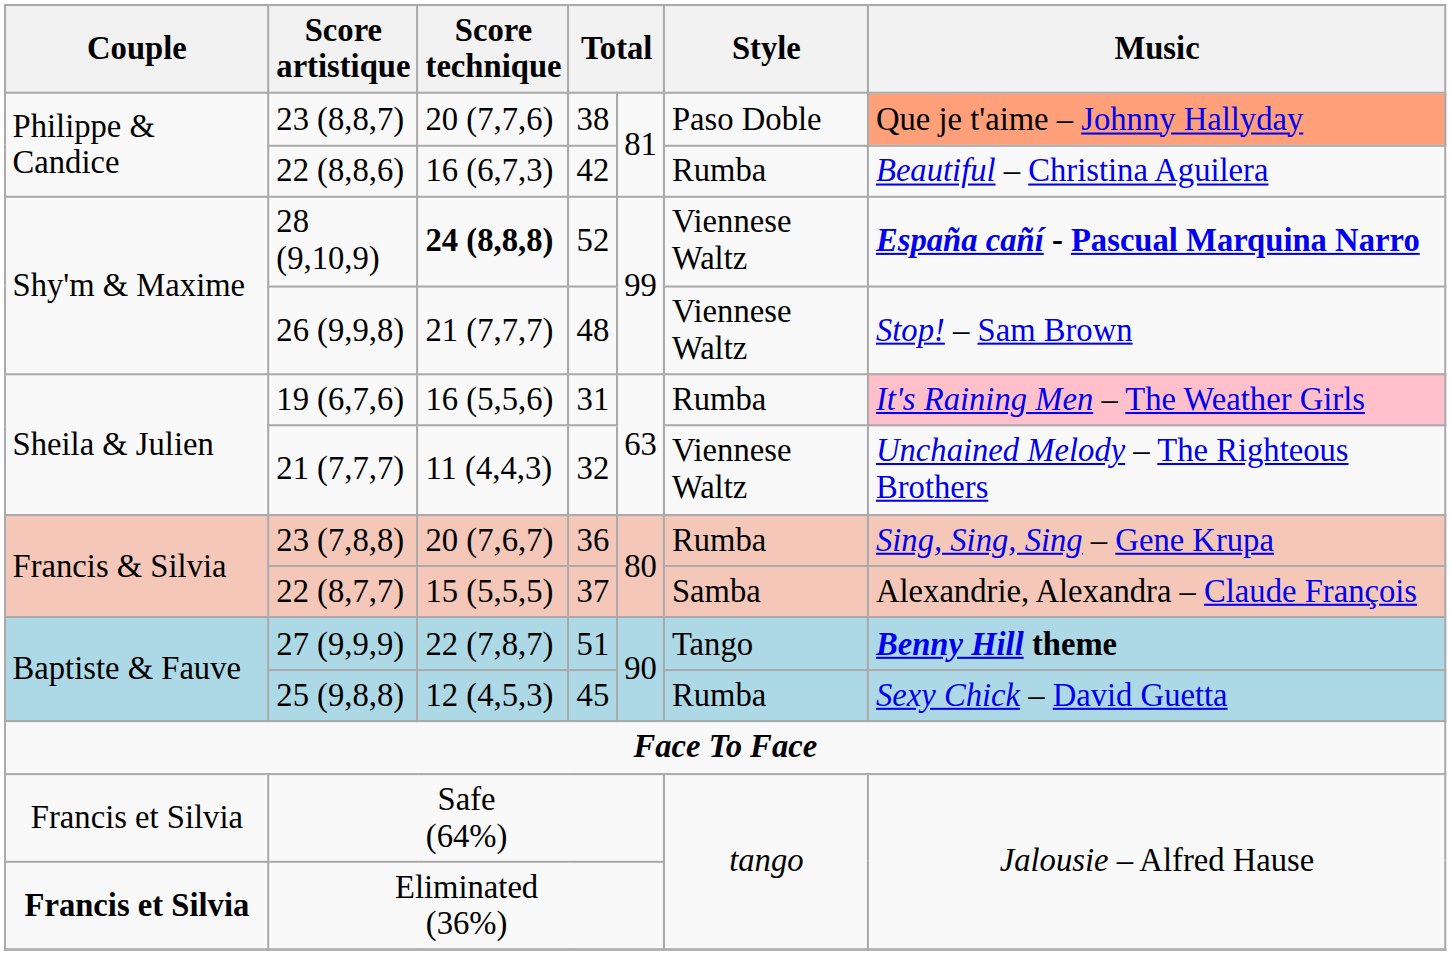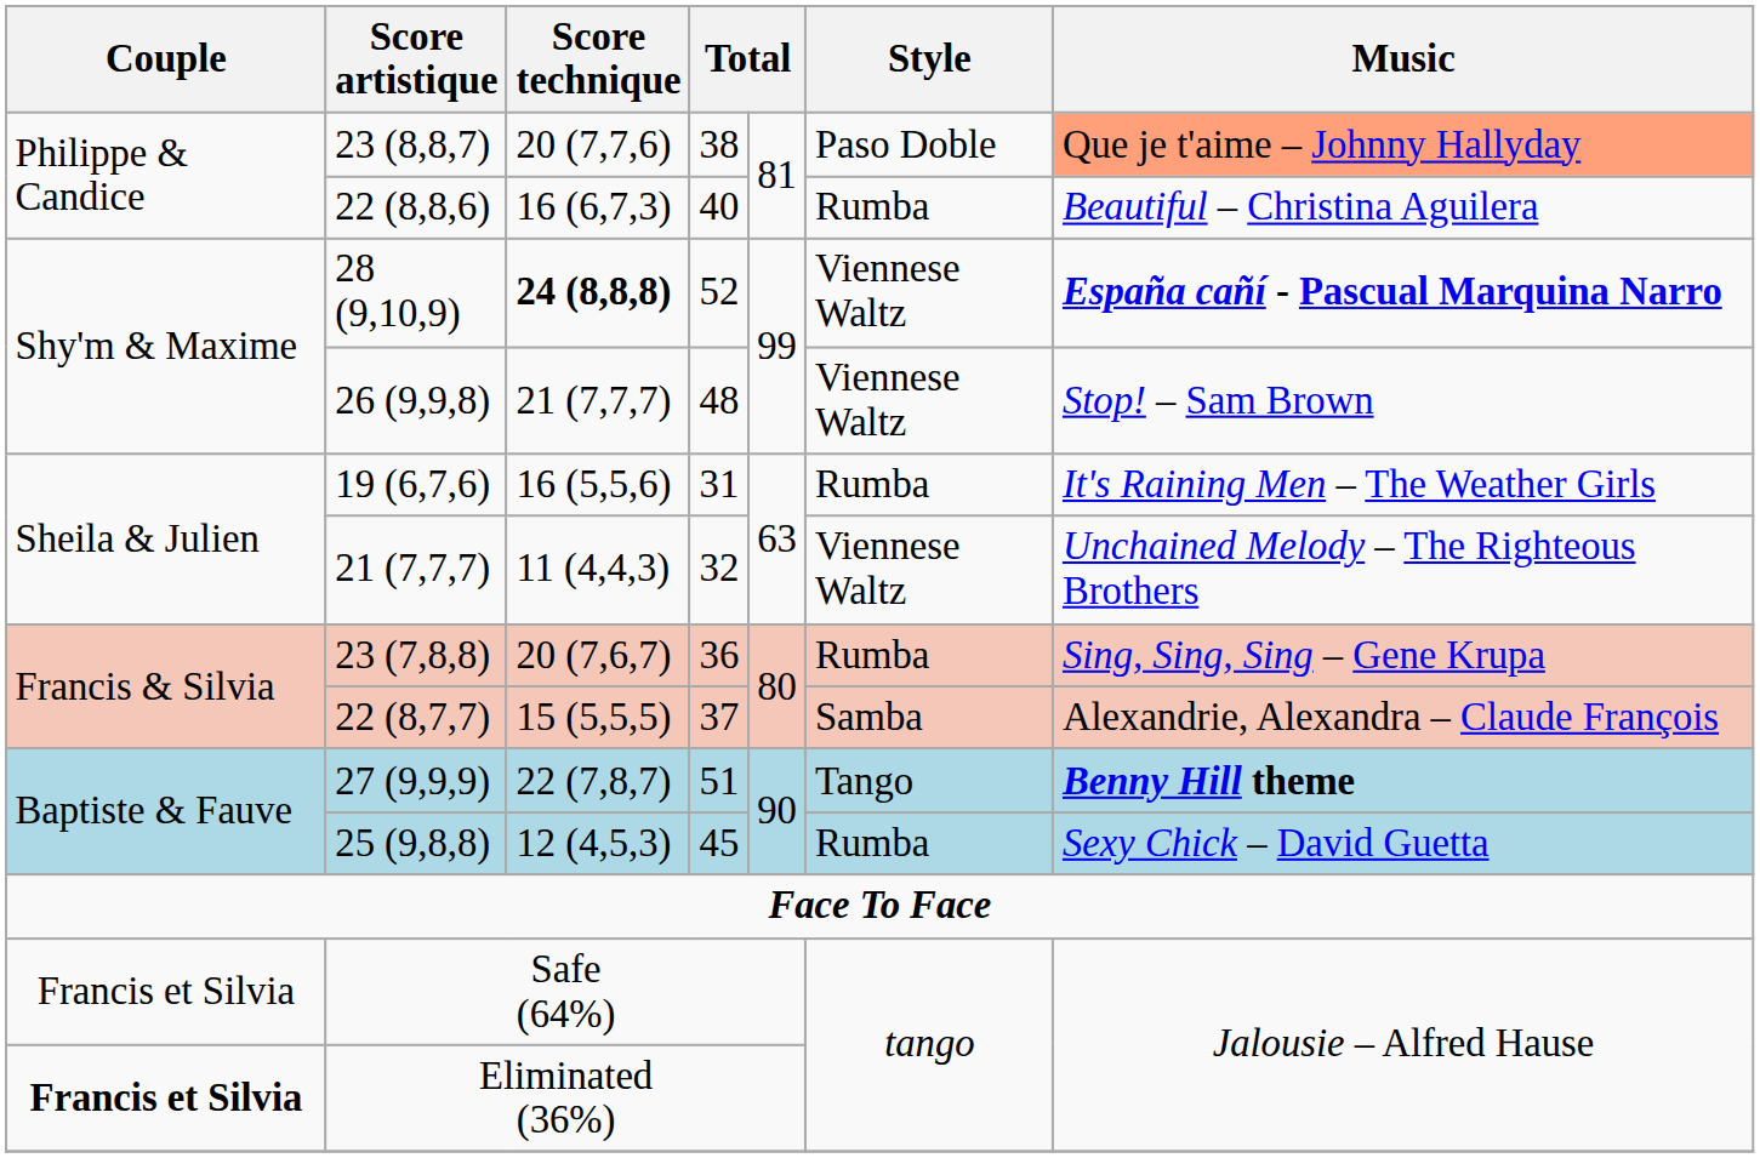22 (8,8,6) | column 4: 42 -> 40
19 (6,7,6) | Music: pink background -> no background
